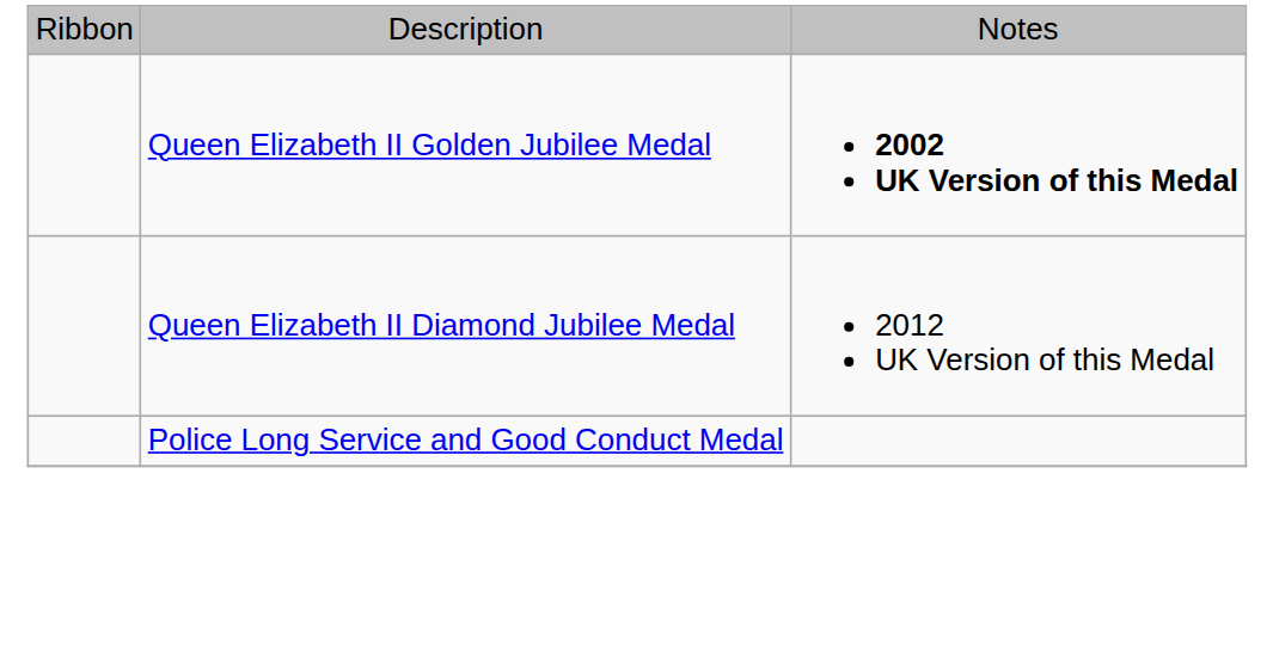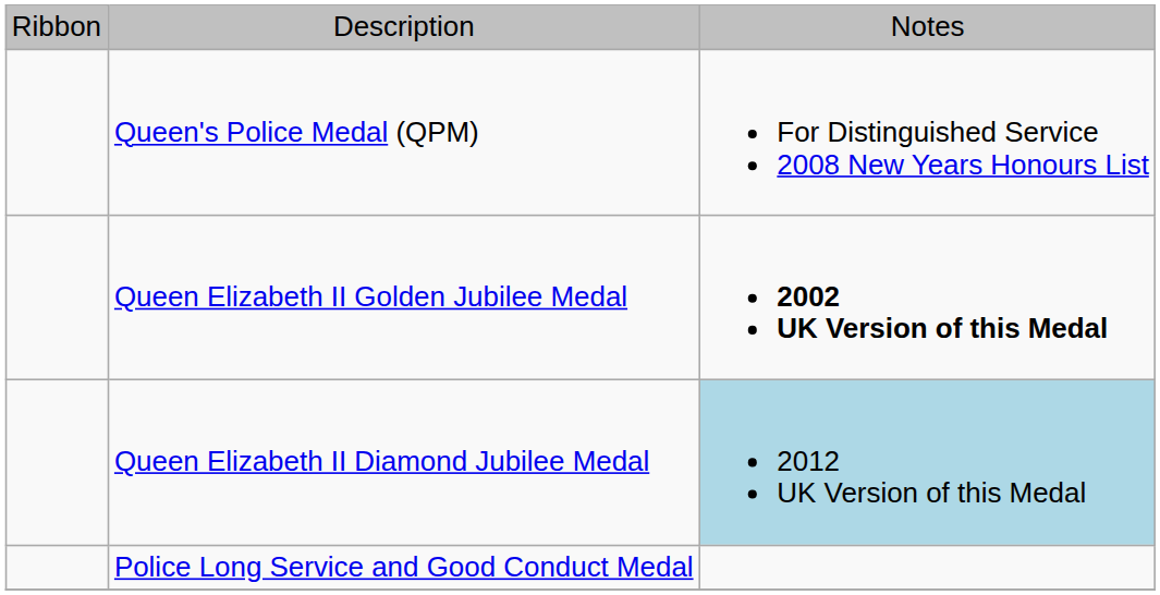+ row: Queen's Police Medal (QPM) | For Distinguished Service 2008 New Years Honours List
Queen Elizabeth II Diamond Jubilee Medal | column 3: no background -> lightblue background
